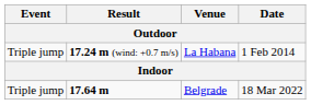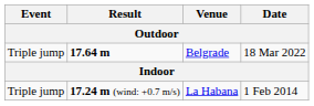rows swapped: 17.24 m (wind: +0.7 m/s) <-> 17.64 m
